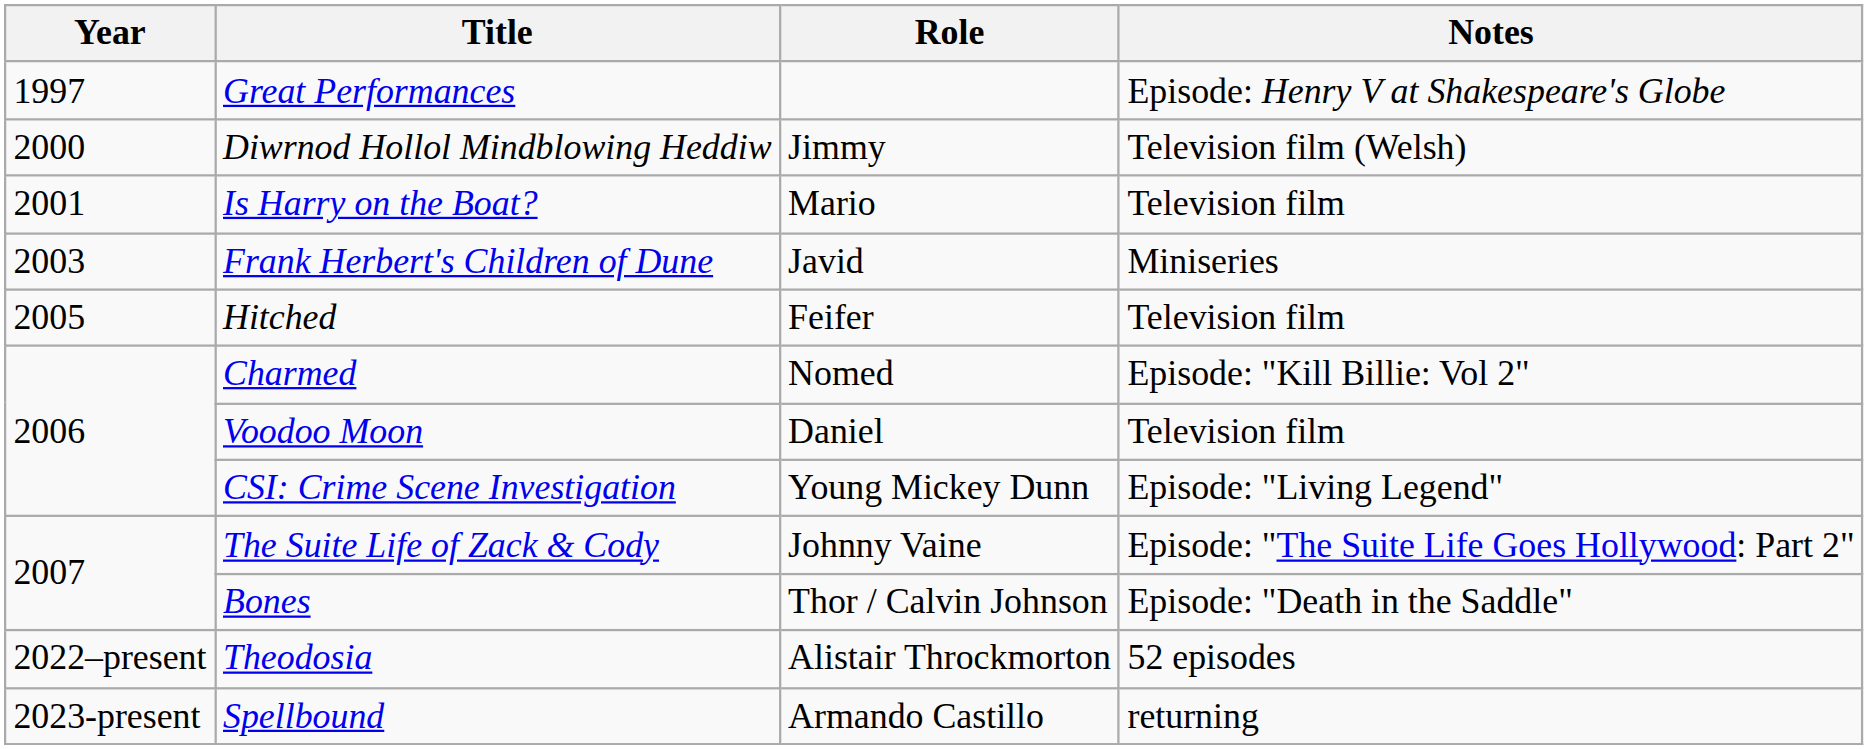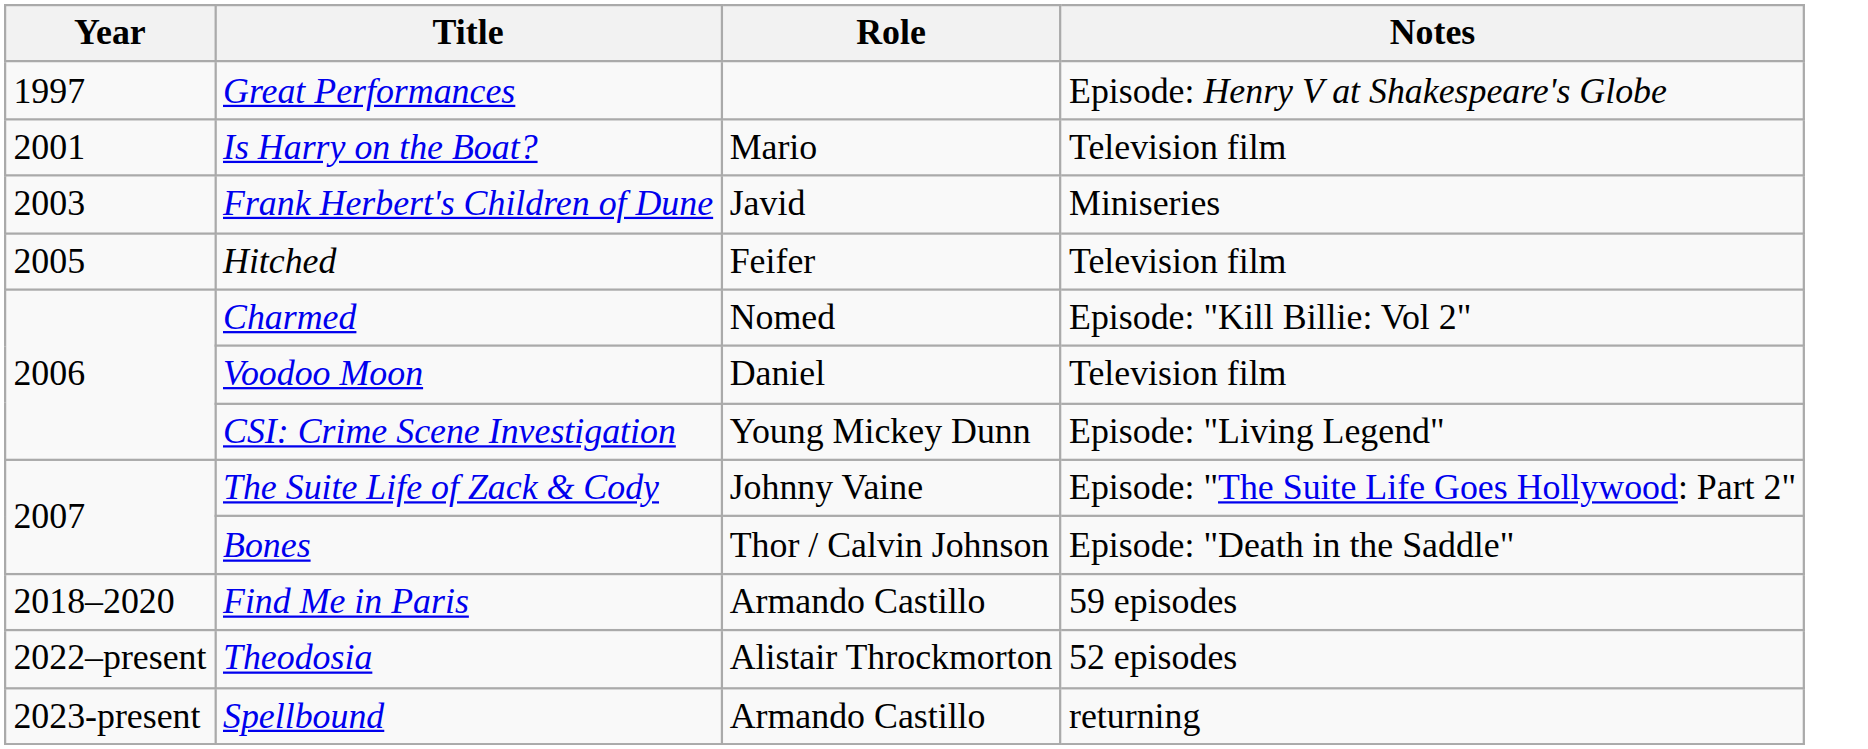- row: 2000 | Diwrnod Hollol Mindblowing Heddiw | Jimmy | Television film (Welsh)
+ row: 2018–2020 | Find Me in Paris | Armando Castillo | 59 episodes
